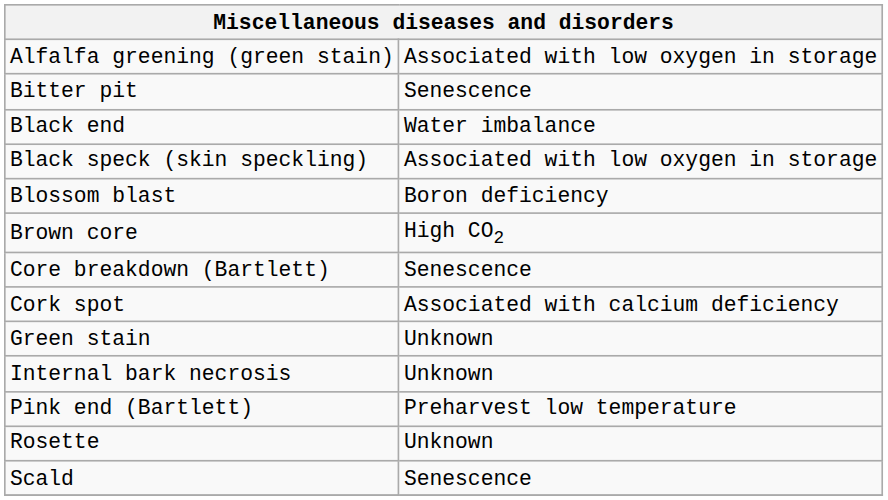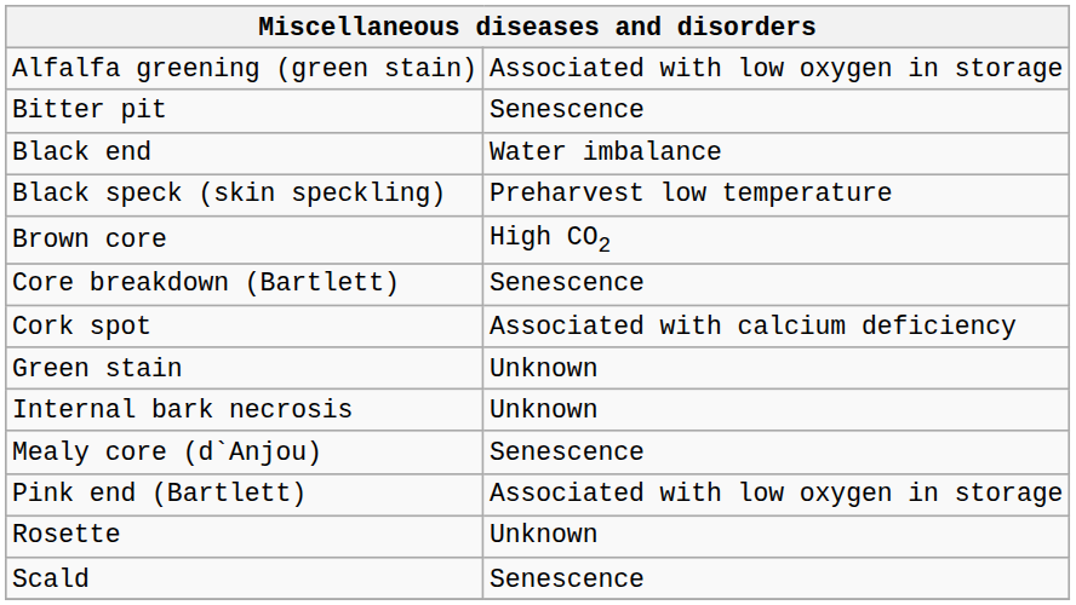Black speck (skin speckling) | column 2: Associated with low oxygen in storage -> Preharvest low temperature
- row: Blossom blast | Boron deficiency
+ row: Mealy core (d`Anjou) | Senescence
Pink end (Bartlett) | column 2: Preharvest low temperature -> Associated with low oxygen in storage
